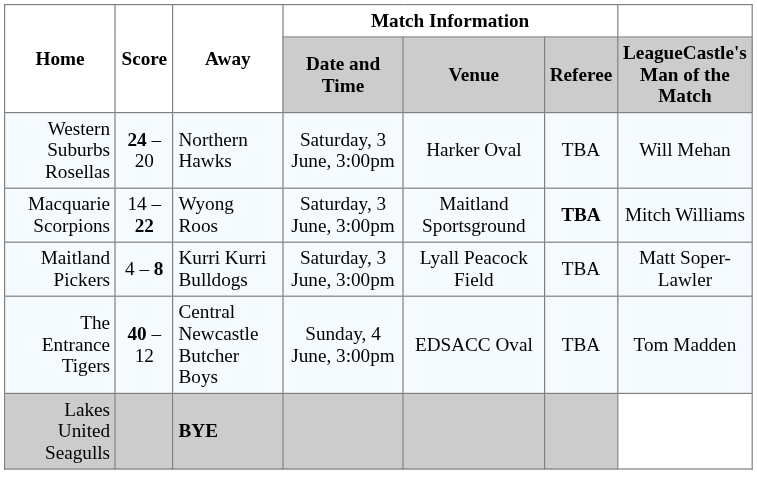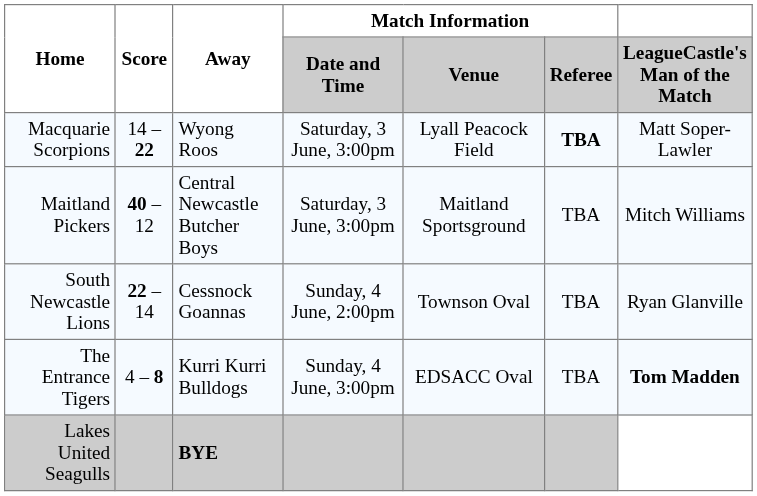- row: Western Suburbs Rosellas | 24 – 20 | Northern Hawks | Saturday, 3 June, 3:00pm | Harker Oval | TBA | Will Mehan
Macquarie Scorpions | Match Information / Venue: Maitland Sportsground -> Lyall Peacock Field
Macquarie Scorpions | LeagueCastle's Man of the Match: Mitch Williams -> Matt Soper-Lawler
Maitland Pickers | Score: 4 – 8 -> 40 – 12
Maitland Pickers | Away: Kurri Kurri Bulldogs -> Central Newcastle Butcher Boys
Maitland Pickers | Match Information / Venue: Lyall Peacock Field -> Maitland Sportsground
Maitland Pickers | LeagueCastle's Man of the Match: Matt Soper-Lawler -> Mitch Williams
+ row: South Newcastle Lions | 22 – 14 | Cessnock Goannas | Sunday, 4 June, 2:00pm | Townson Oval | TBA | Ryan Glanville
The Entrance Tigers | Score: 40 – 12 -> 4 – 8
The Entrance Tigers | Away: Central Newcastle Butcher Boys -> Kurri Kurri Bulldogs
The Entrance Tigers | LeagueCastle's Man of the Match: normal -> bold
